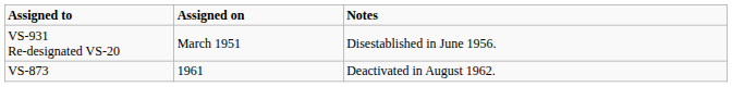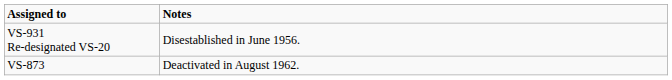- column: Assigned on | March 1951 | 1961
